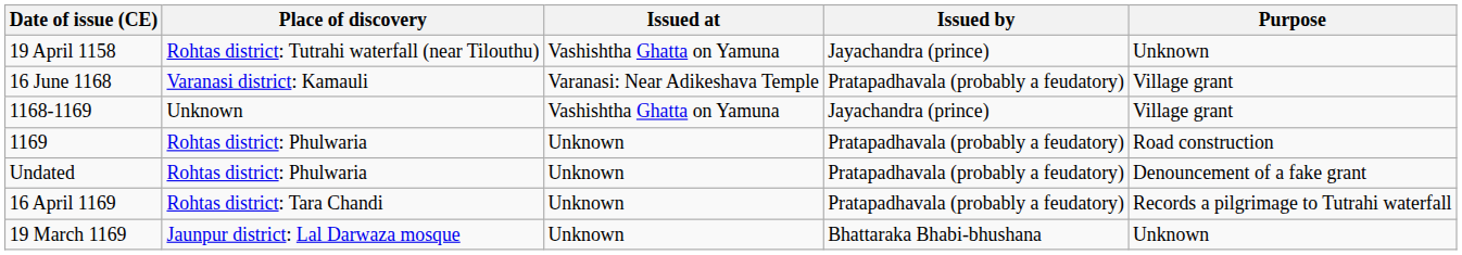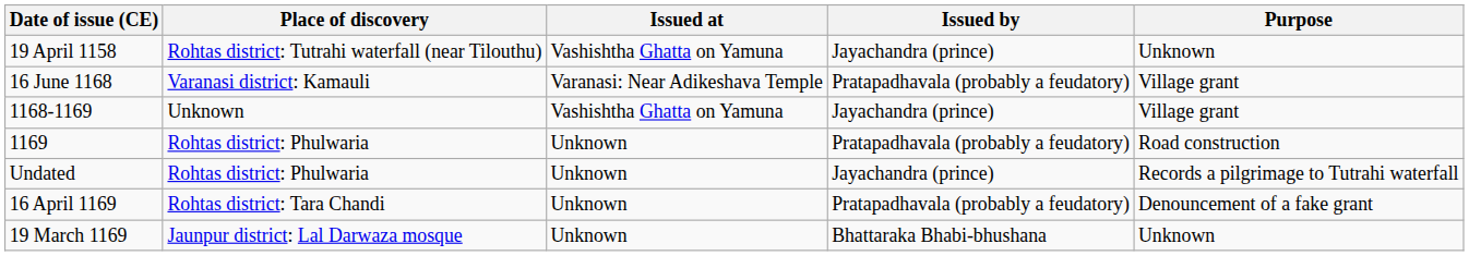Undated | Issued by: Pratapadhavala (probably a feudatory) -> Jayachandra (prince)
Undated | Purpose: Denouncement of a fake grant -> Records a pilgrimage to Tutrahi waterfall
16 April 1169 | Purpose: Records a pilgrimage to Tutrahi waterfall -> Denouncement of a fake grant
